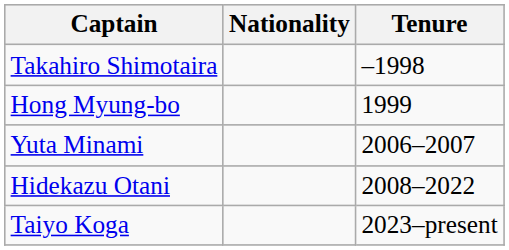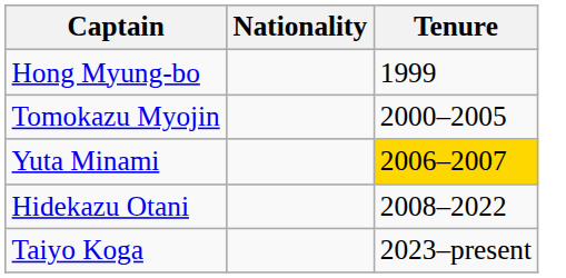- row: Takahiro Shimotaira | –1998
+ row: Tomokazu Myojin | 2000–2005
Yuta Minami | Tenure: no background -> gold background
